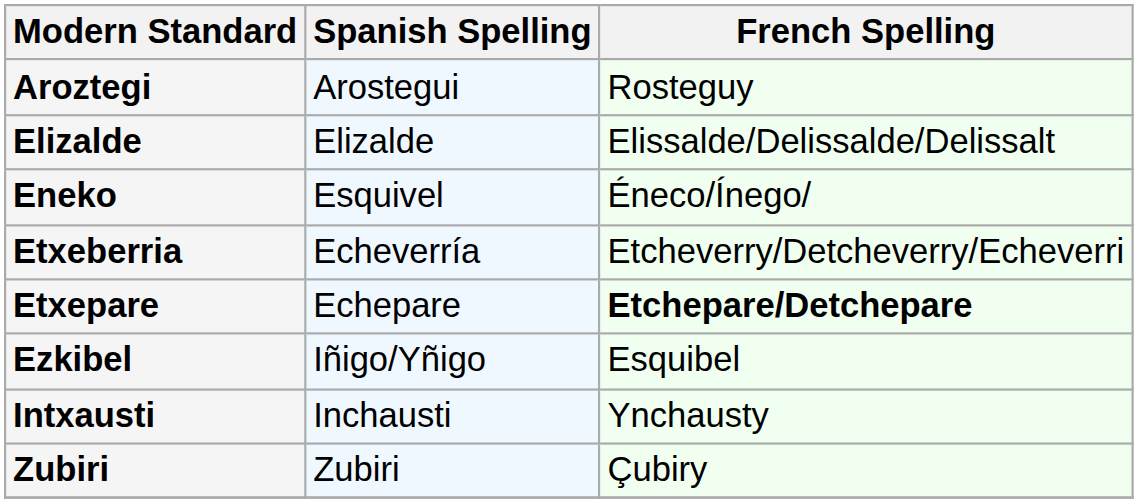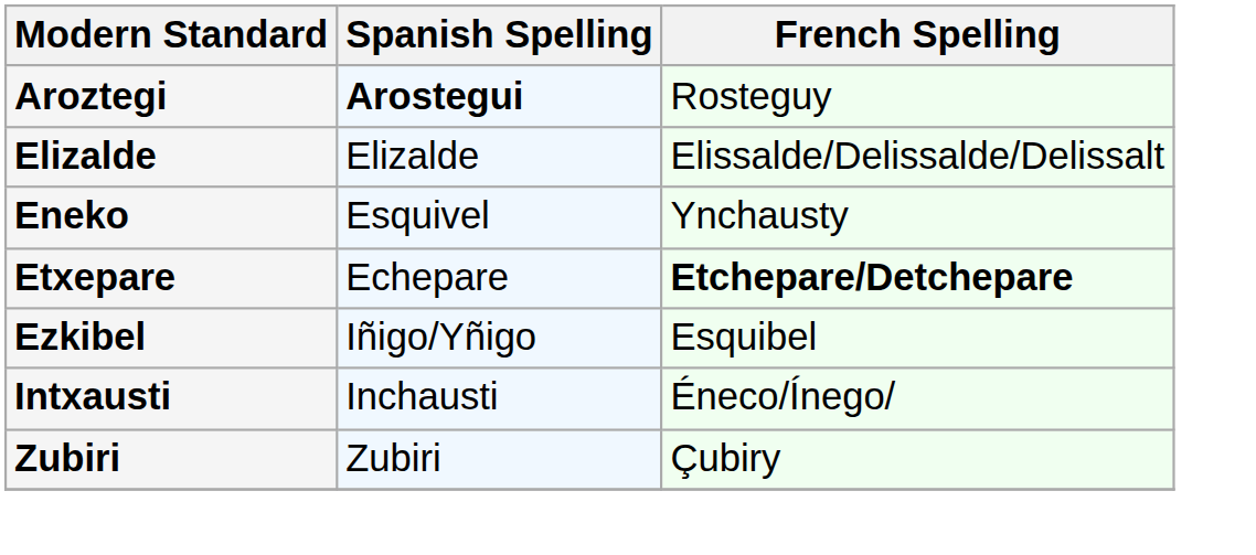Aroztegi | Spanish Spelling: normal -> bold
Eneko | French Spelling: Éneco/Ínego/ -> Ynchausty
- row: Etxeberria | Echeverría | Etcheverry/Detcheverry/Echeverri
Intxausti | French Spelling: Ynchausty -> Éneco/Ínego/
